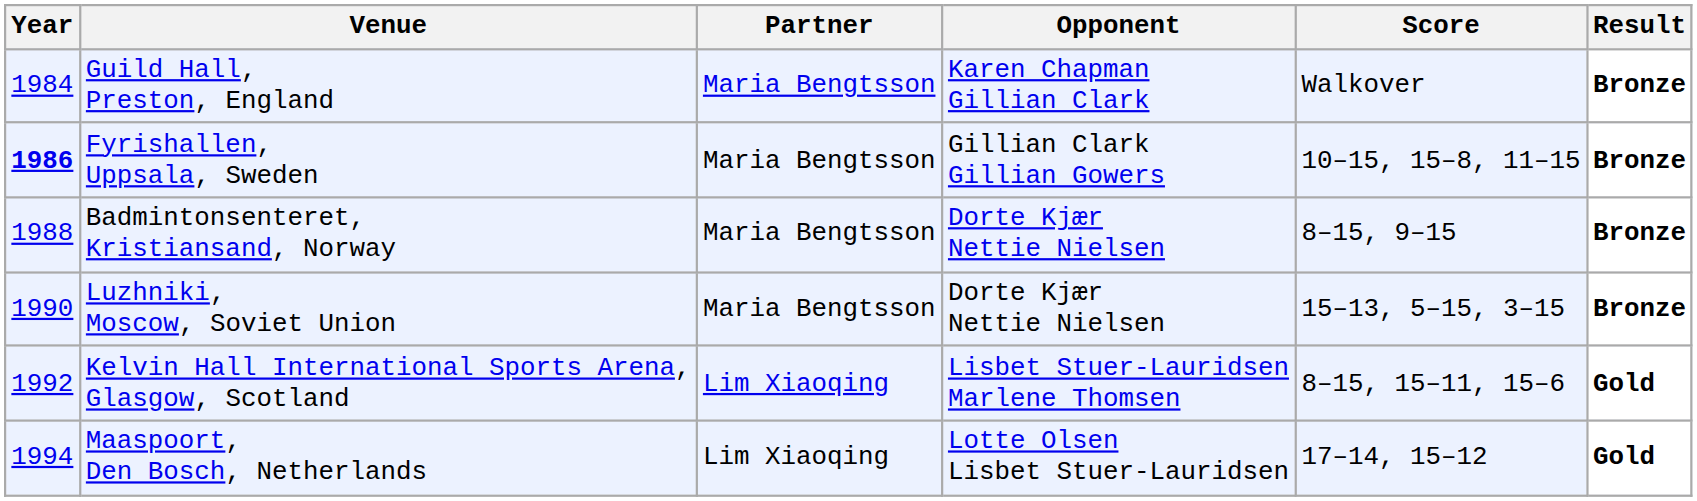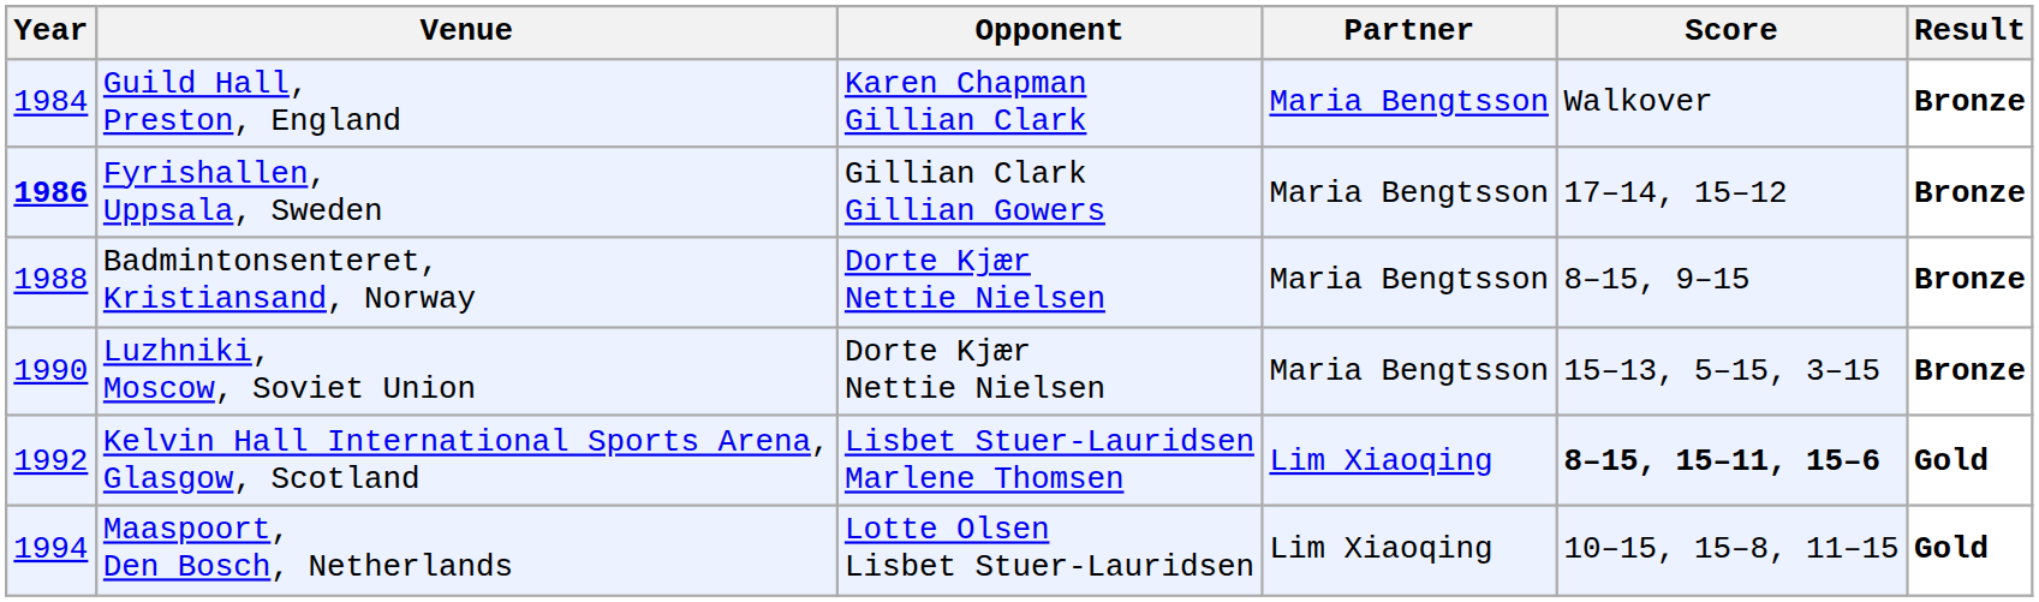columns swapped: Partner <-> Opponent
Fyrishallen, Uppsala, Sweden | Score: 10–15, 15–8, 11–15 -> 17–14, 15–12
Kelvin Hall International Sports Arena, Glasgow, Scotland | Score: normal -> bold
Maaspoort, Den Bosch, Netherlands | Score: 17–14, 15–12 -> 10–15, 15–8, 11–15
